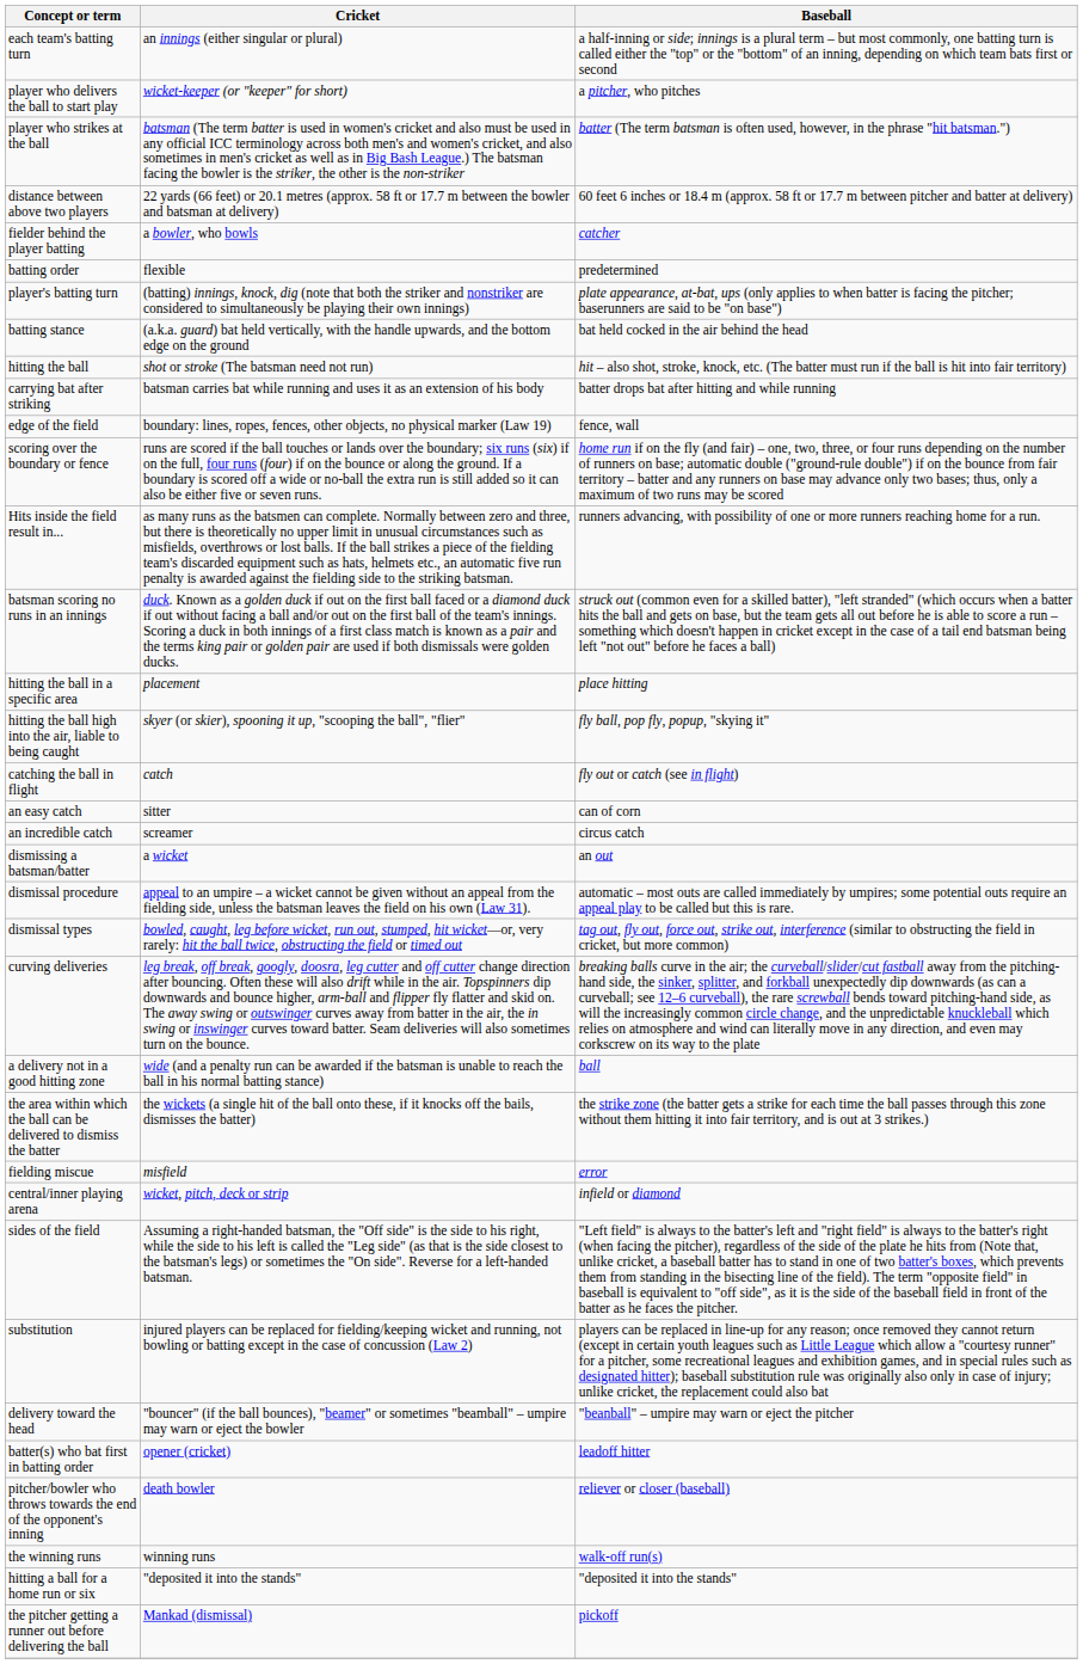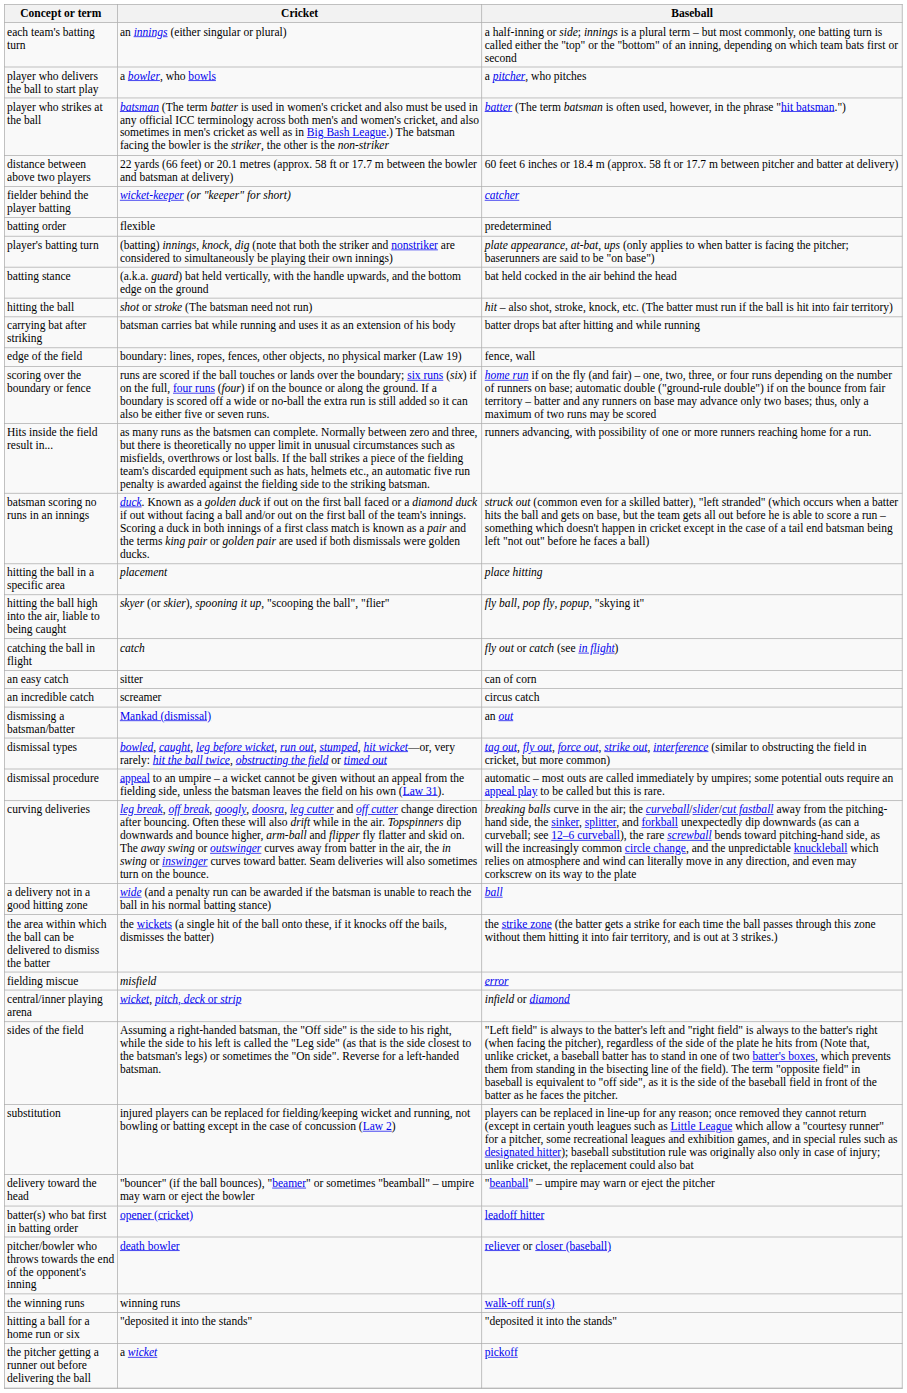player who delivers the ball to start play | Cricket: wicket-keeper (or "keeper" for short) -> a bowler, who bowls
fielder behind the player batting | Cricket: a bowler, who bowls -> wicket-keeper (or "keeper" for short)
dismissing a batsman/batter | Cricket: a wicket -> Mankad (dismissal)
rows swapped: dismissal types <-> dismissal procedure
the pitcher getting a runner out before delivering the ball | Cricket: Mankad (dismissal) -> a wicket
